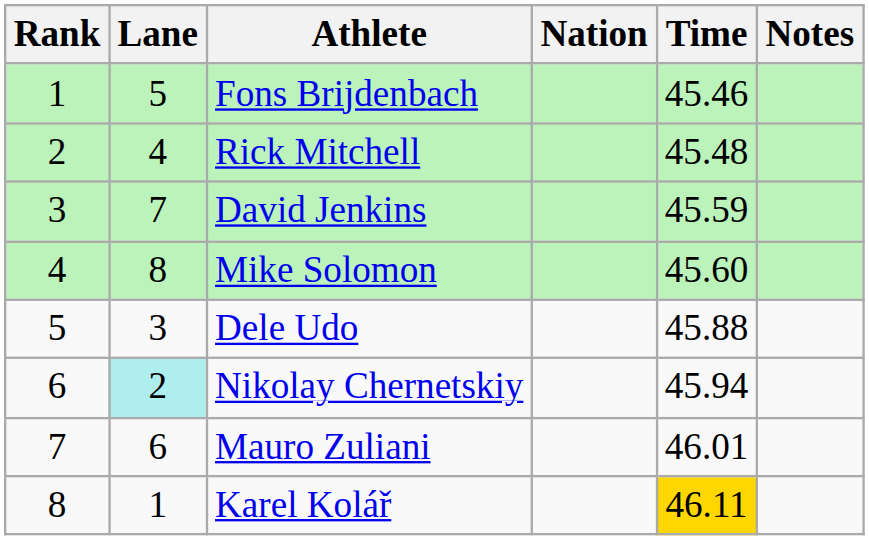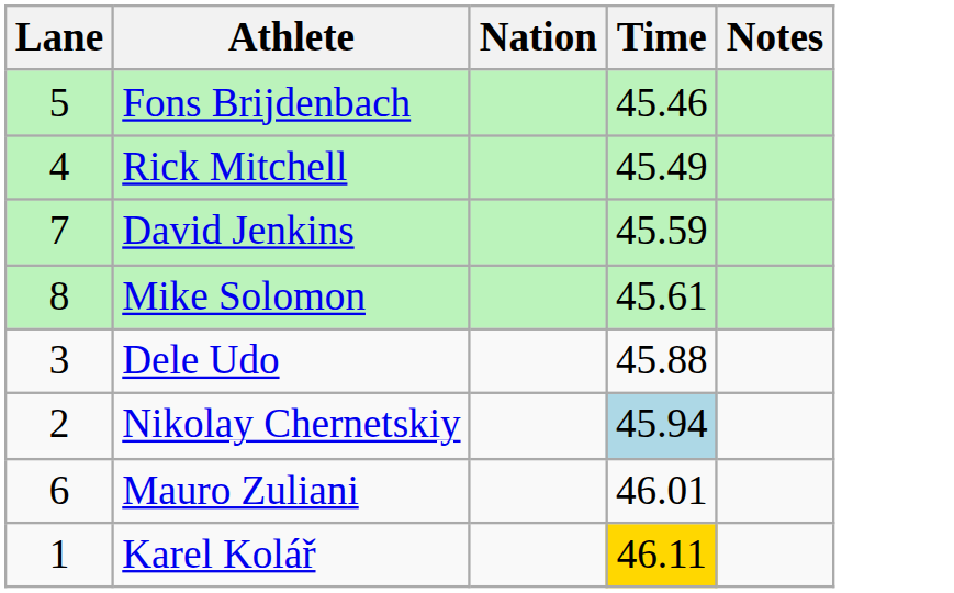- column: Rank | 1 | 2 | 3 | 4 | 5 | 6 | 7 | 8
Rick Mitchell | Time: 45.48 -> 45.49
Mike Solomon | Time: 45.60 -> 45.61
Nikolay Chernetskiy | Lane: paleturquoise background -> no background
Nikolay Chernetskiy | Time: no background -> lightblue background
